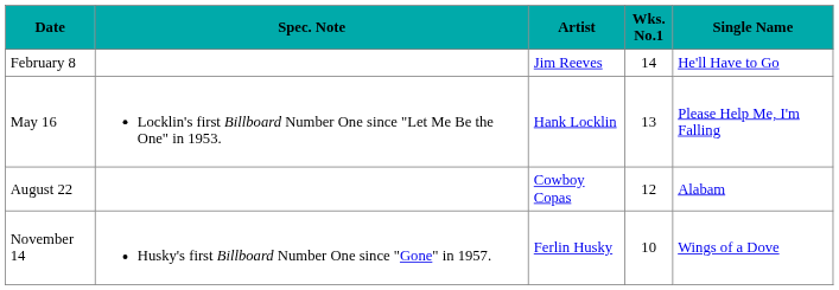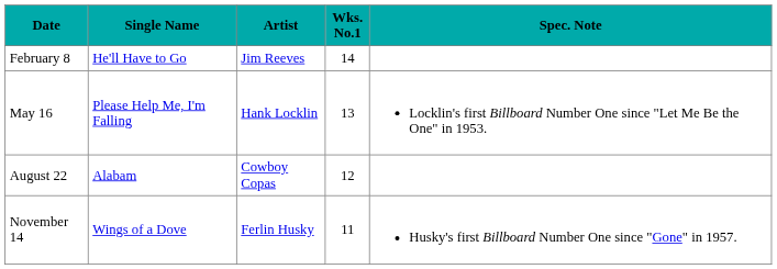columns swapped: Single Name <-> Spec. Note
November 14 | Wks. No.1: 10 -> 11
